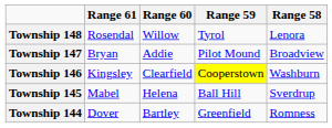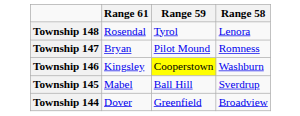- column: Range 60 | Willow | Addie | Clearfield | Helena | Bartley
Township 147 | Range 58: Broadview -> Romness
Township 144 | Range 58: Romness -> Broadview
